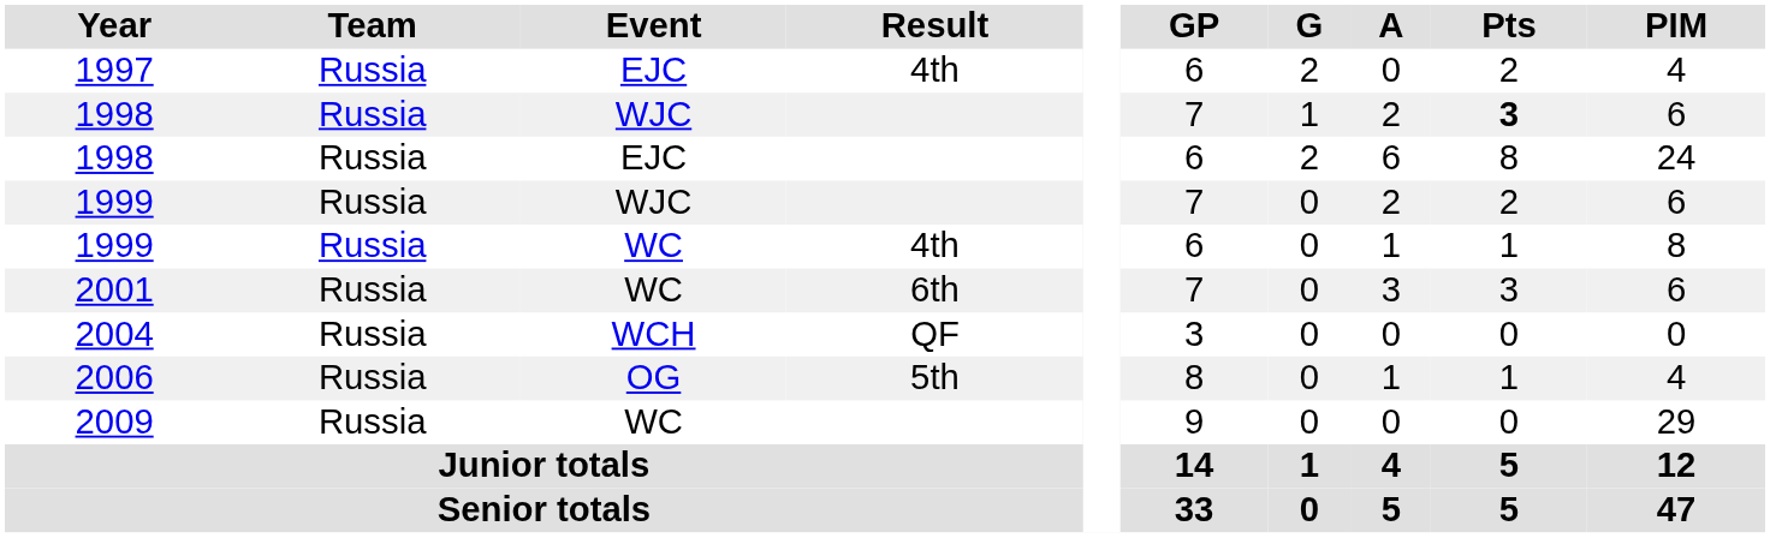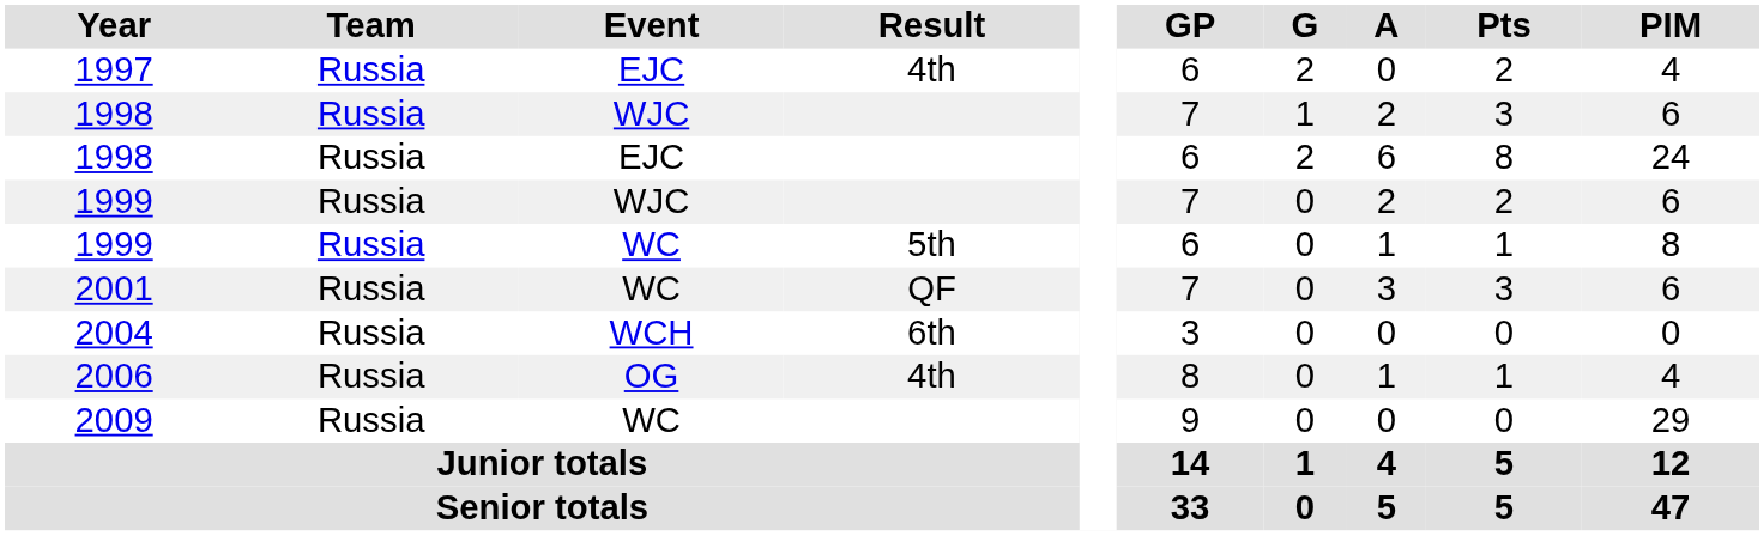1998 / WJC | Pts: bold -> normal
1999 / WC | Result: 4th -> 5th
2001 | Result: 6th -> QF
2004 | Result: QF -> 6th
2006 | Result: 5th -> 4th
